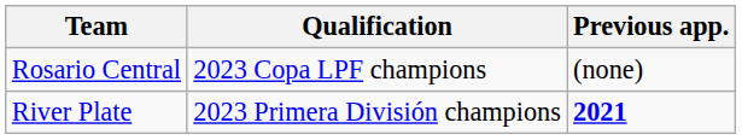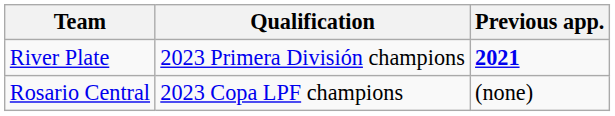rows swapped: River Plate <-> Rosario Central
